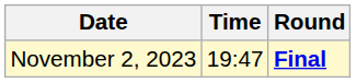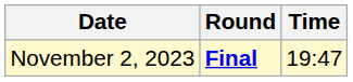columns swapped: Time <-> Round
